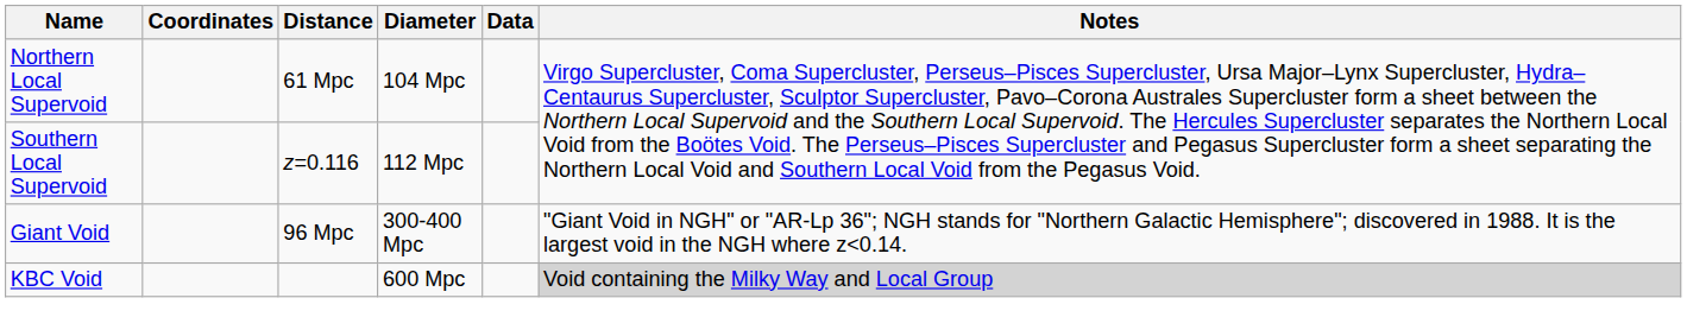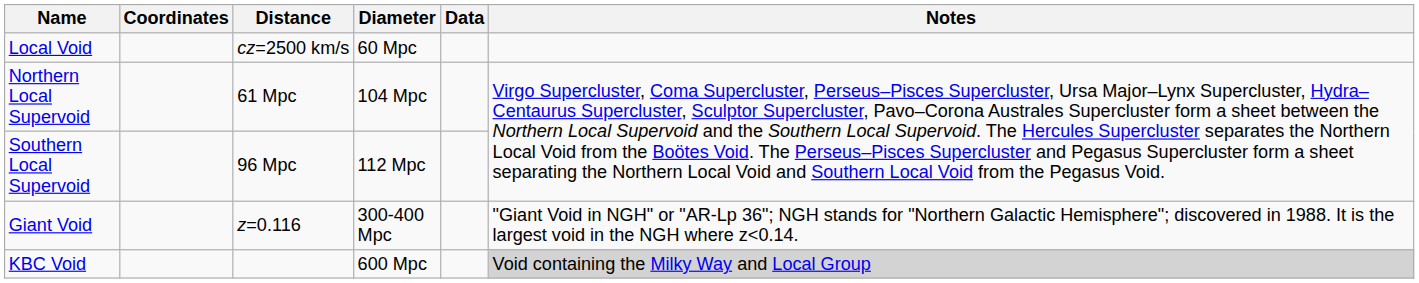+ row: Local Void | cz=2500 km/s | 60 Mpc
Southern Local Supervoid | Distance: z=0.116 -> 96 Mpc
Giant Void | Distance: 96 Mpc -> z=0.116
